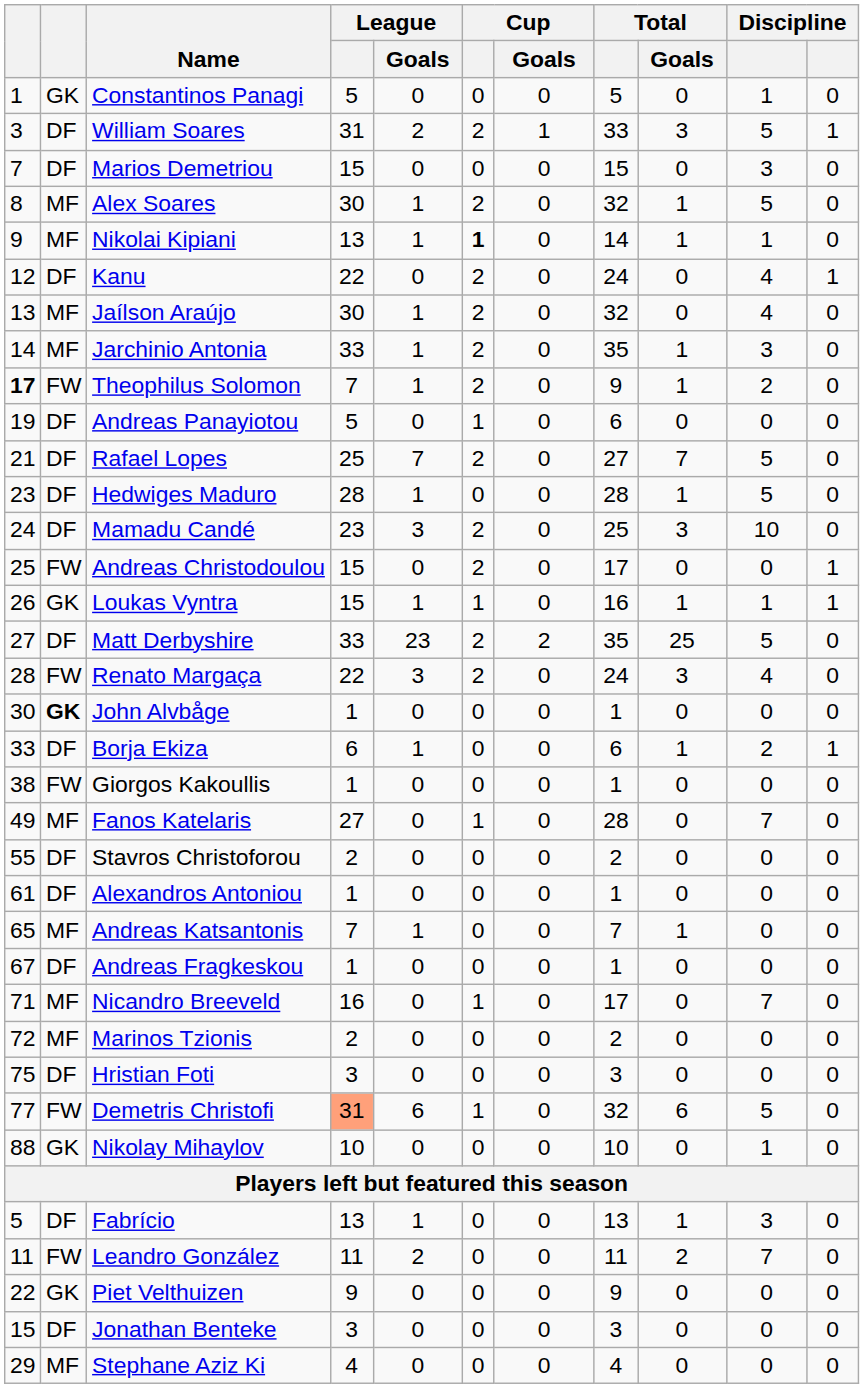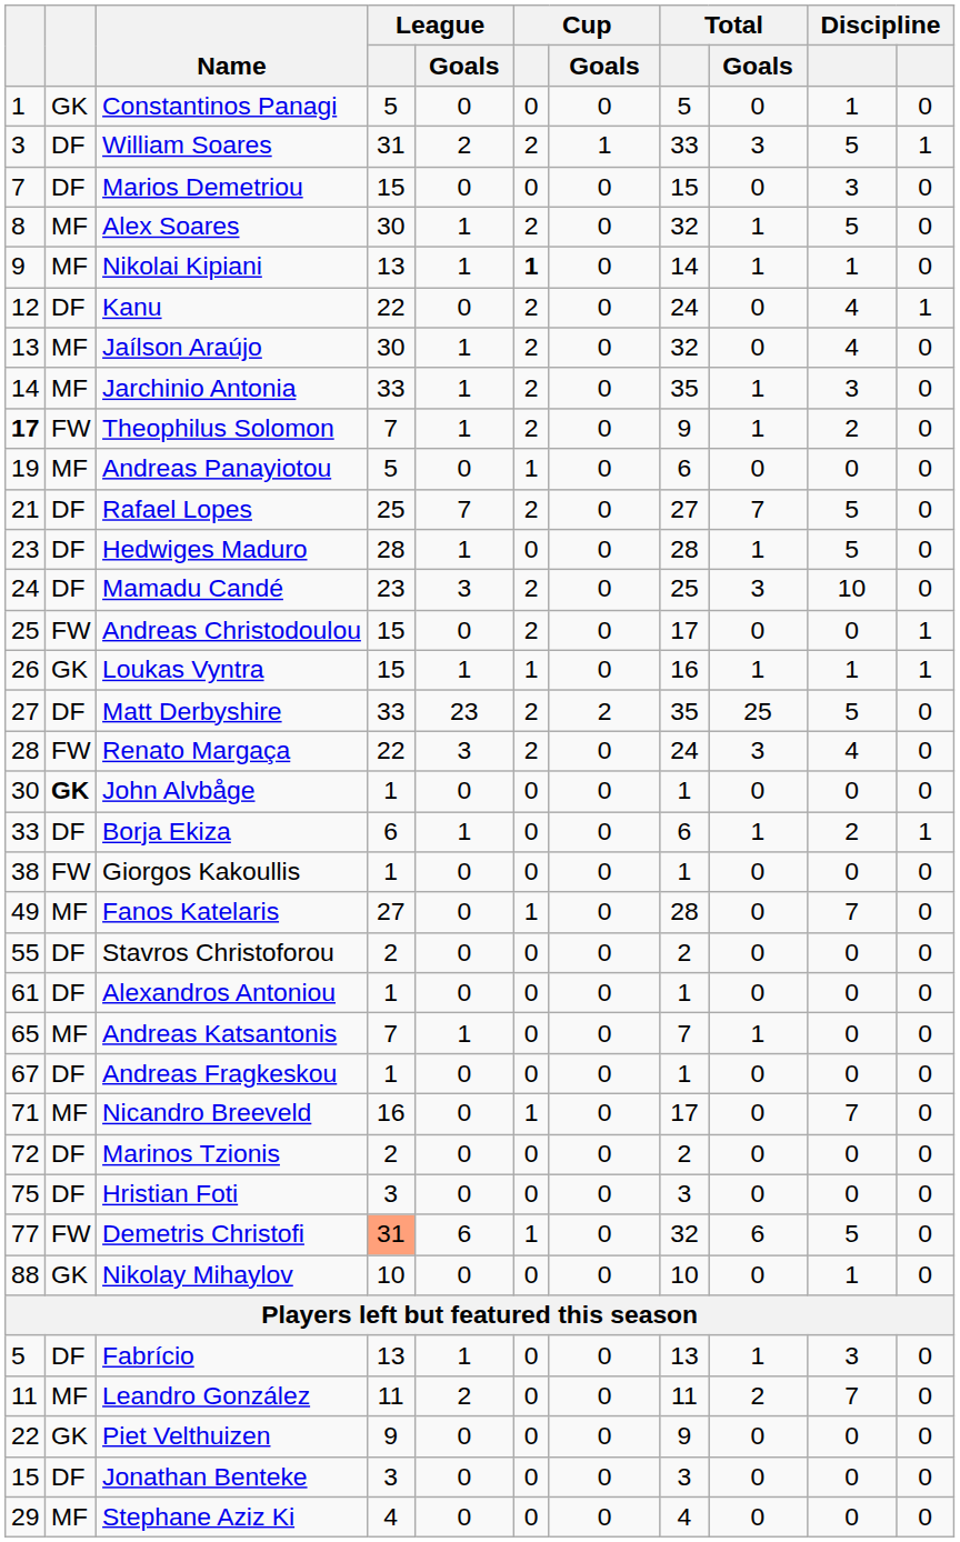Andreas Panayiotou | column 2: DF -> MF
Marinos Tzionis | column 2: MF -> DF
Leandro González | column 2: FW -> MF
